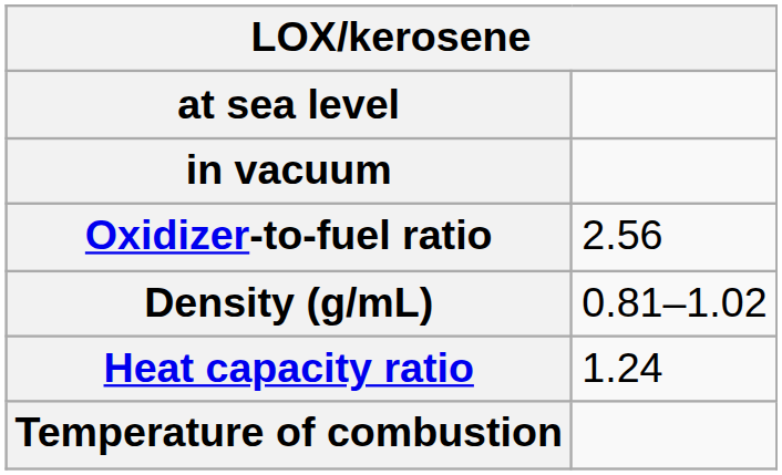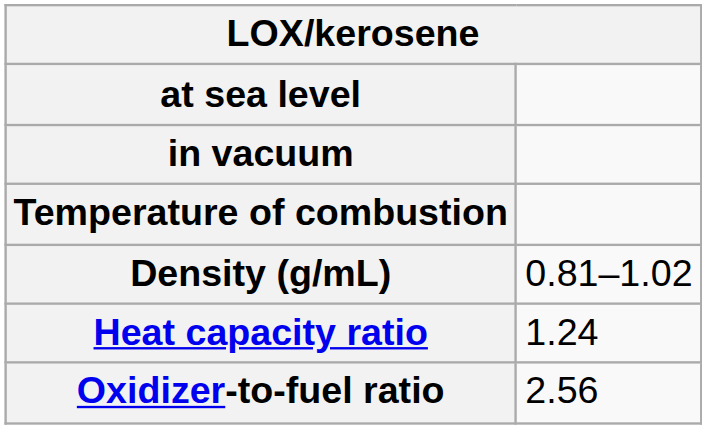rows swapped: Oxidizer-to-fuel ratio <-> Temperature of combustion
